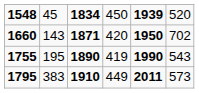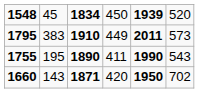rows swapped: 1660 <-> 1795
1755 | column 4: 419 -> 411
